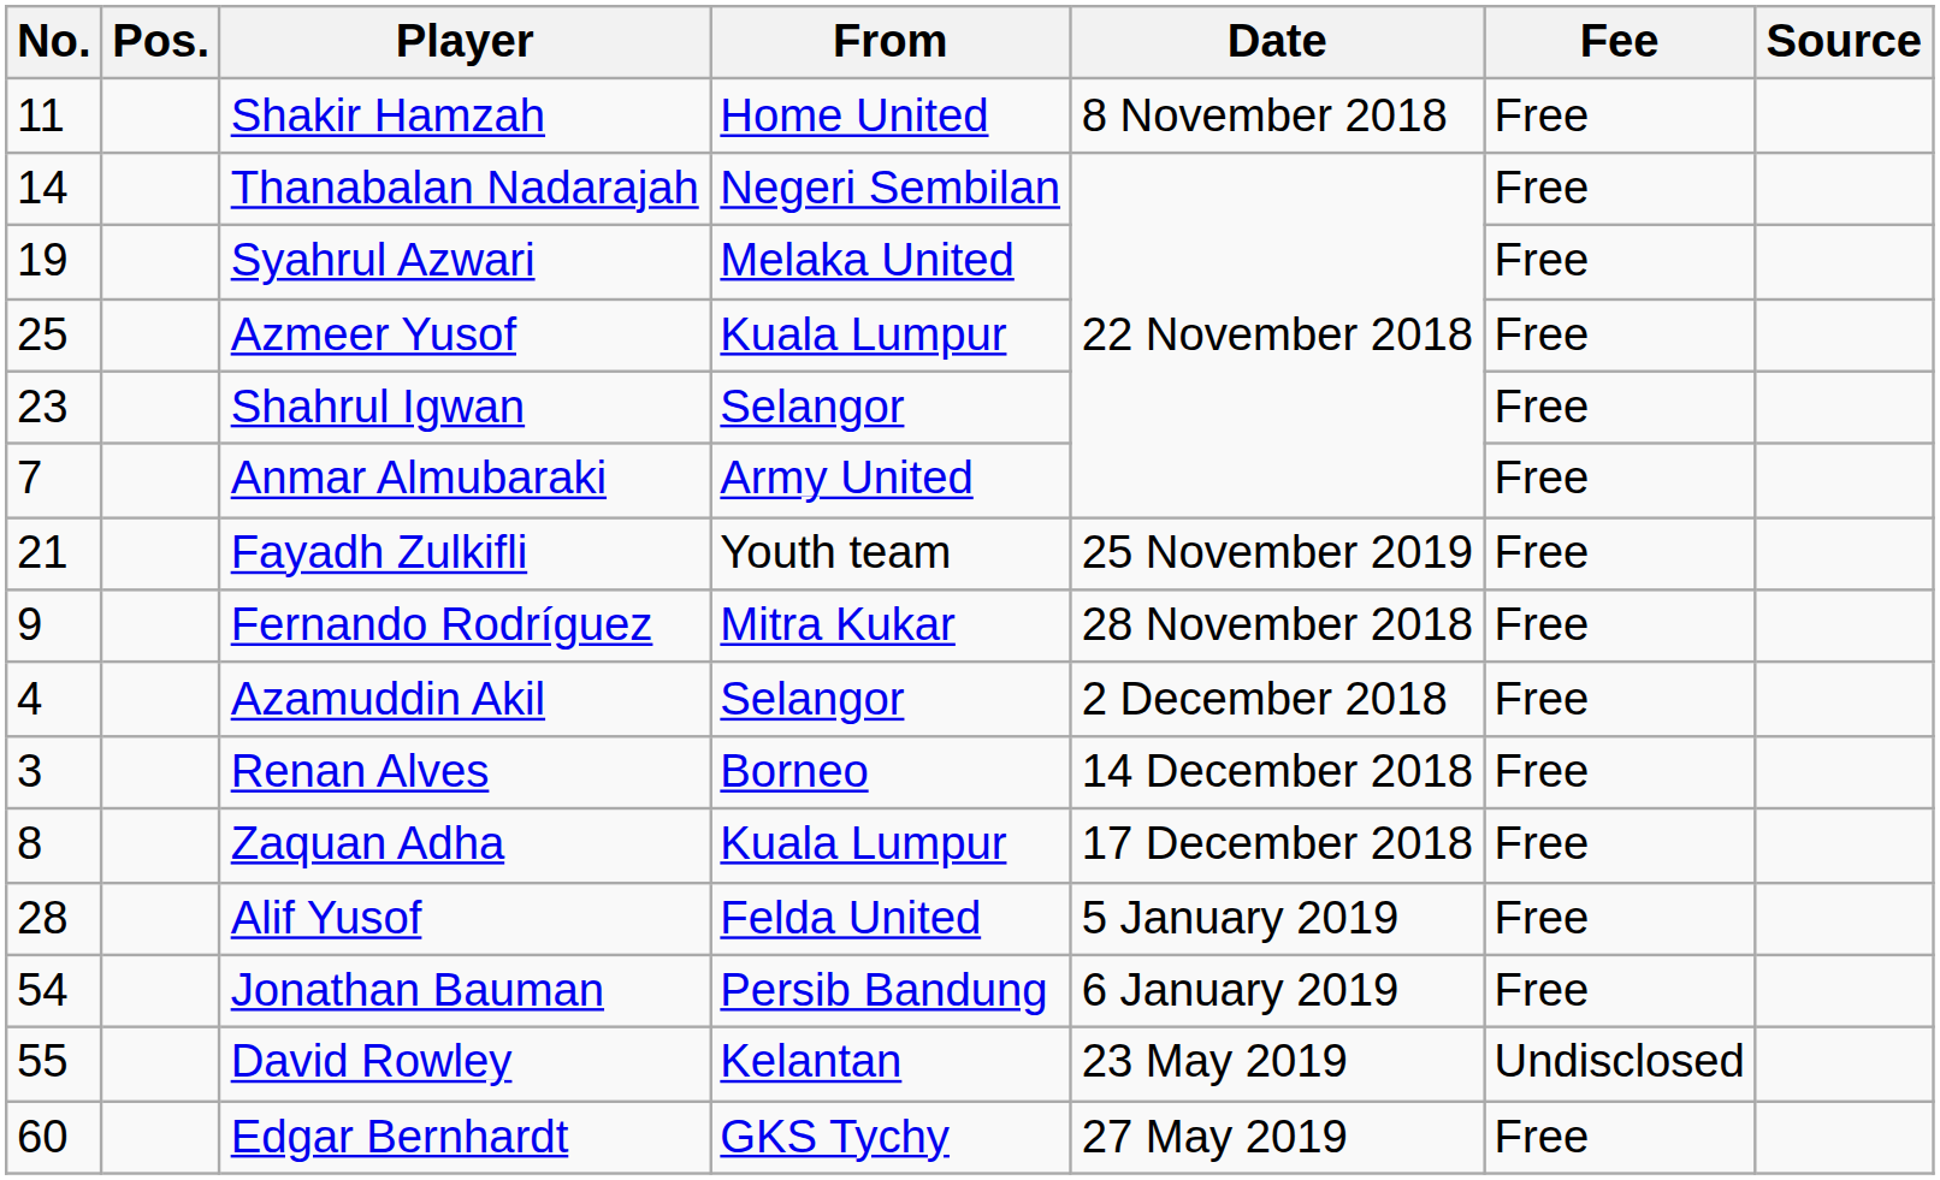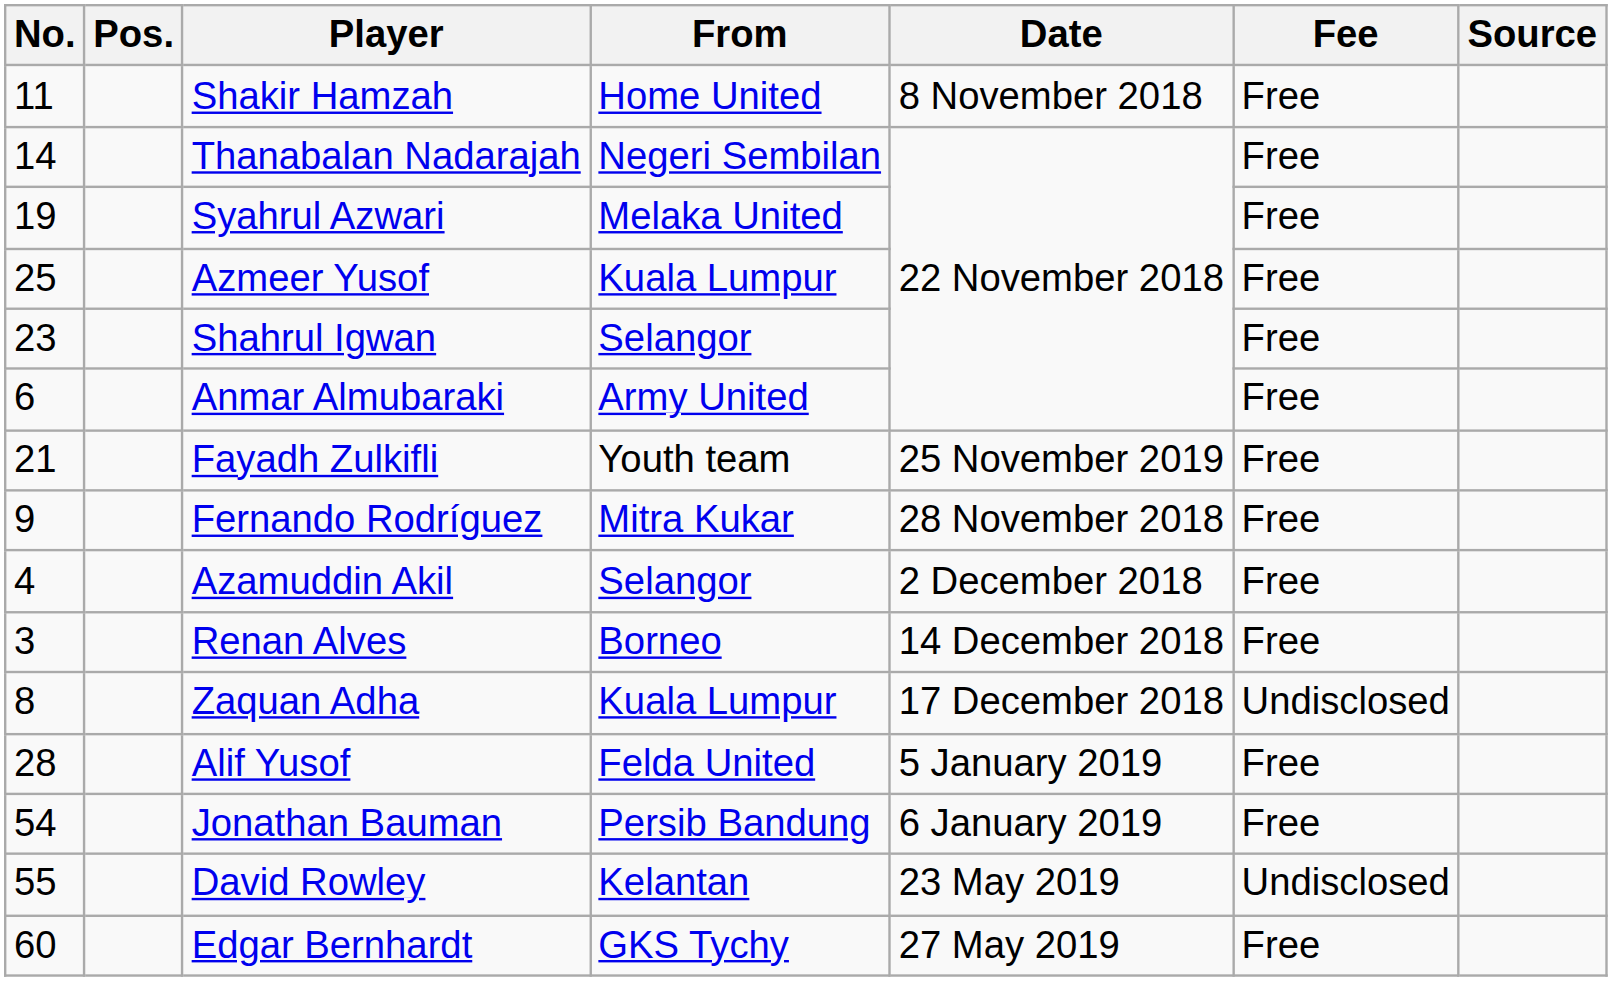Anmar Almubaraki | No.: 7 -> 6
Zaquan Adha | Fee: Free -> Undisclosed
